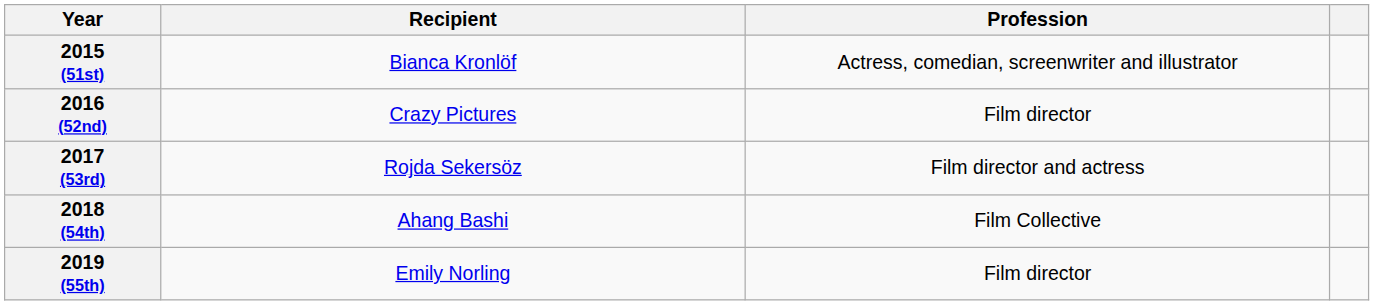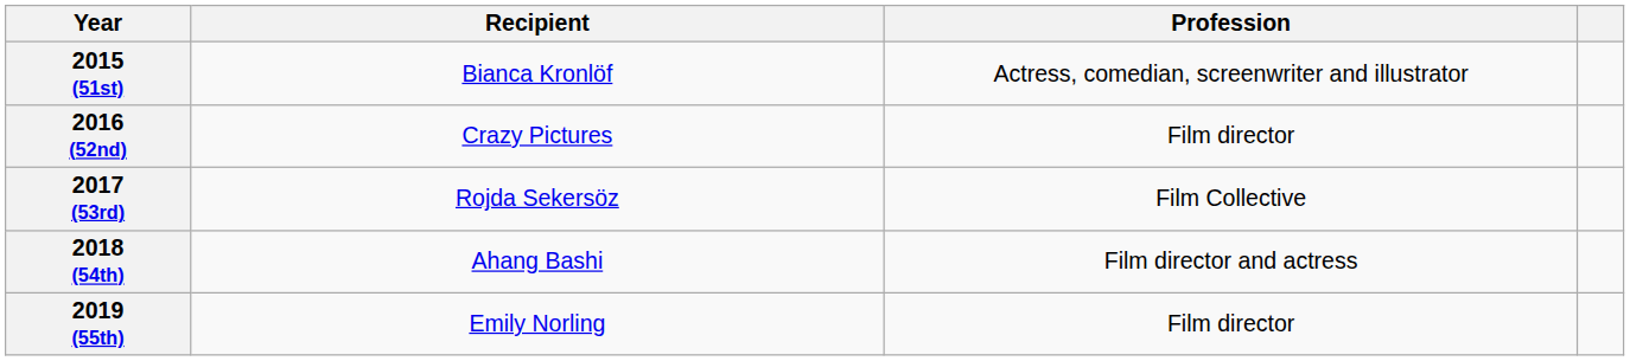2017 (53rd) | Profession: Film director and actress -> Film Collective
2018 (54th) | Profession: Film Collective -> Film director and actress
